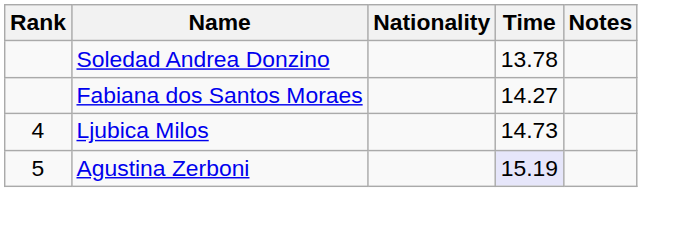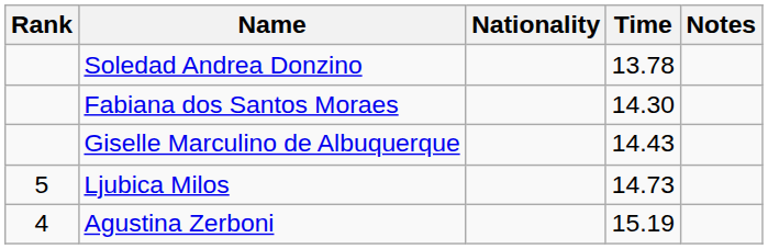Fabiana dos Santos Moraes | Time: 14.27 -> 14.30
+ row: Giselle Marculino de Albuquerque | 14.43
Ljubica Milos | Rank: 4 -> 5
Agustina Zerboni | Rank: 5 -> 4
Agustina Zerboni | Time: lavender background -> no background
